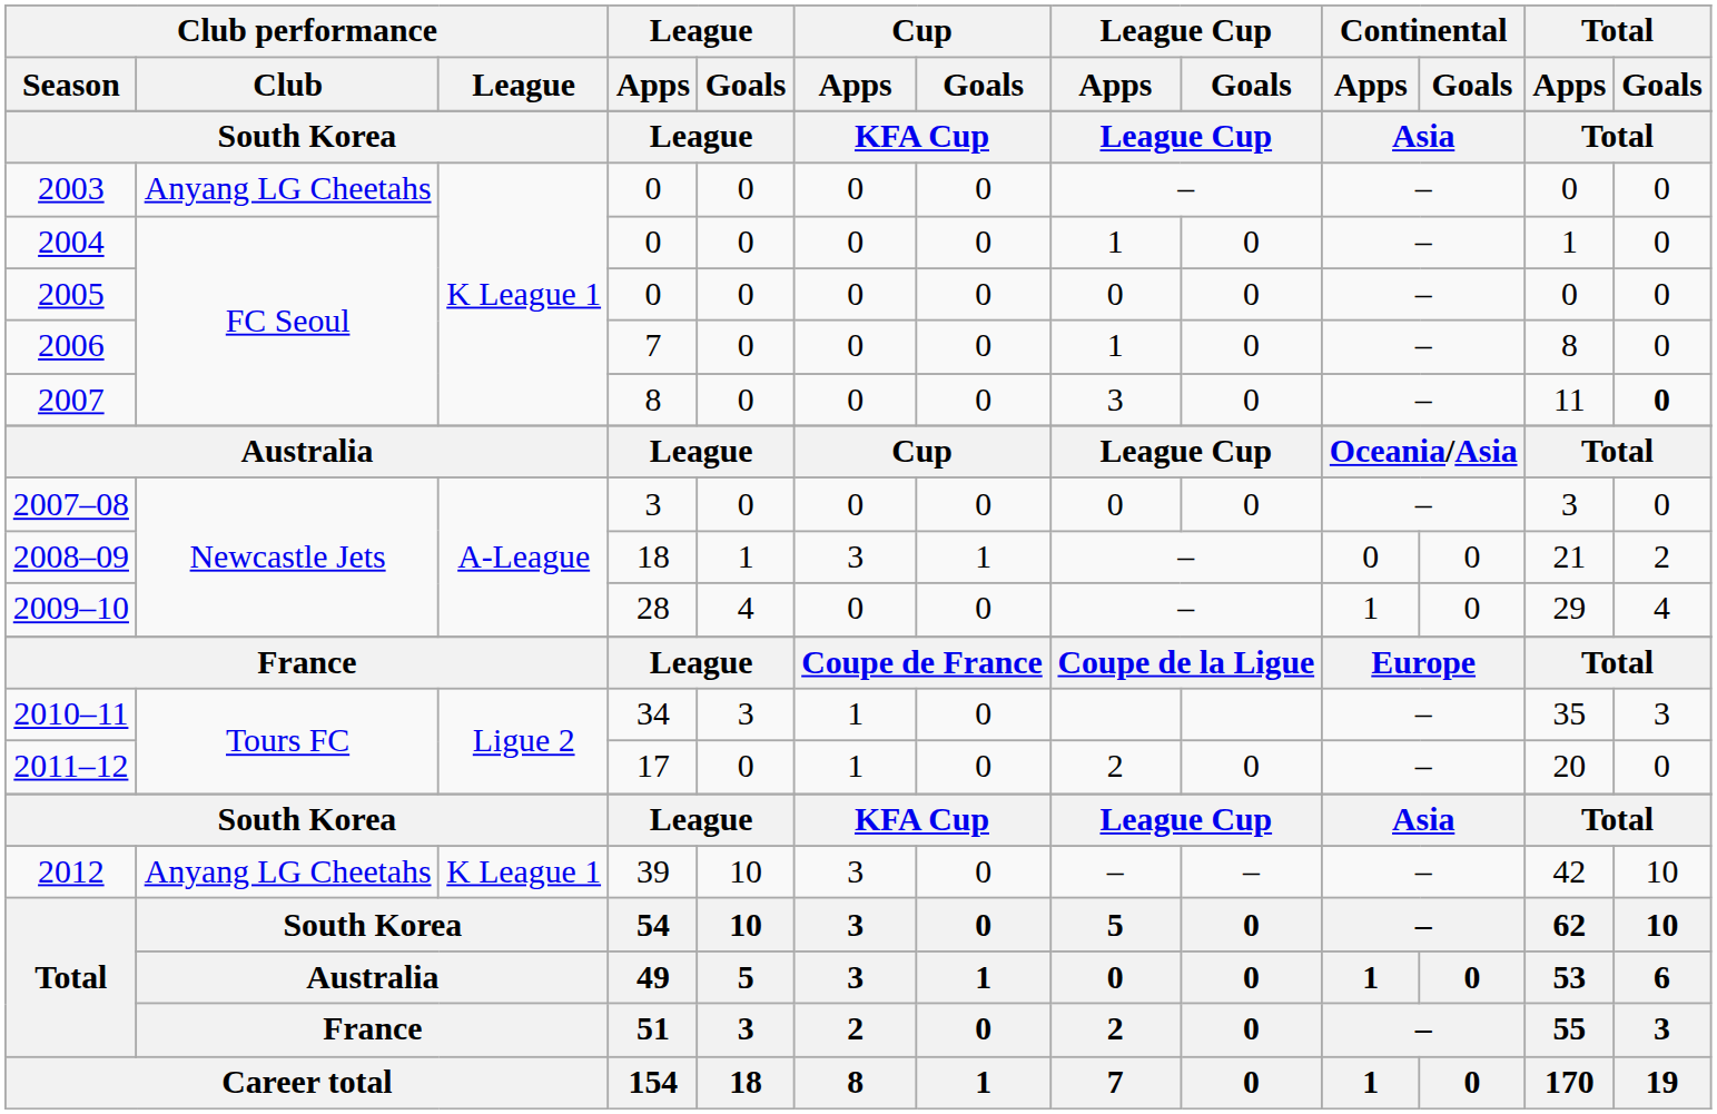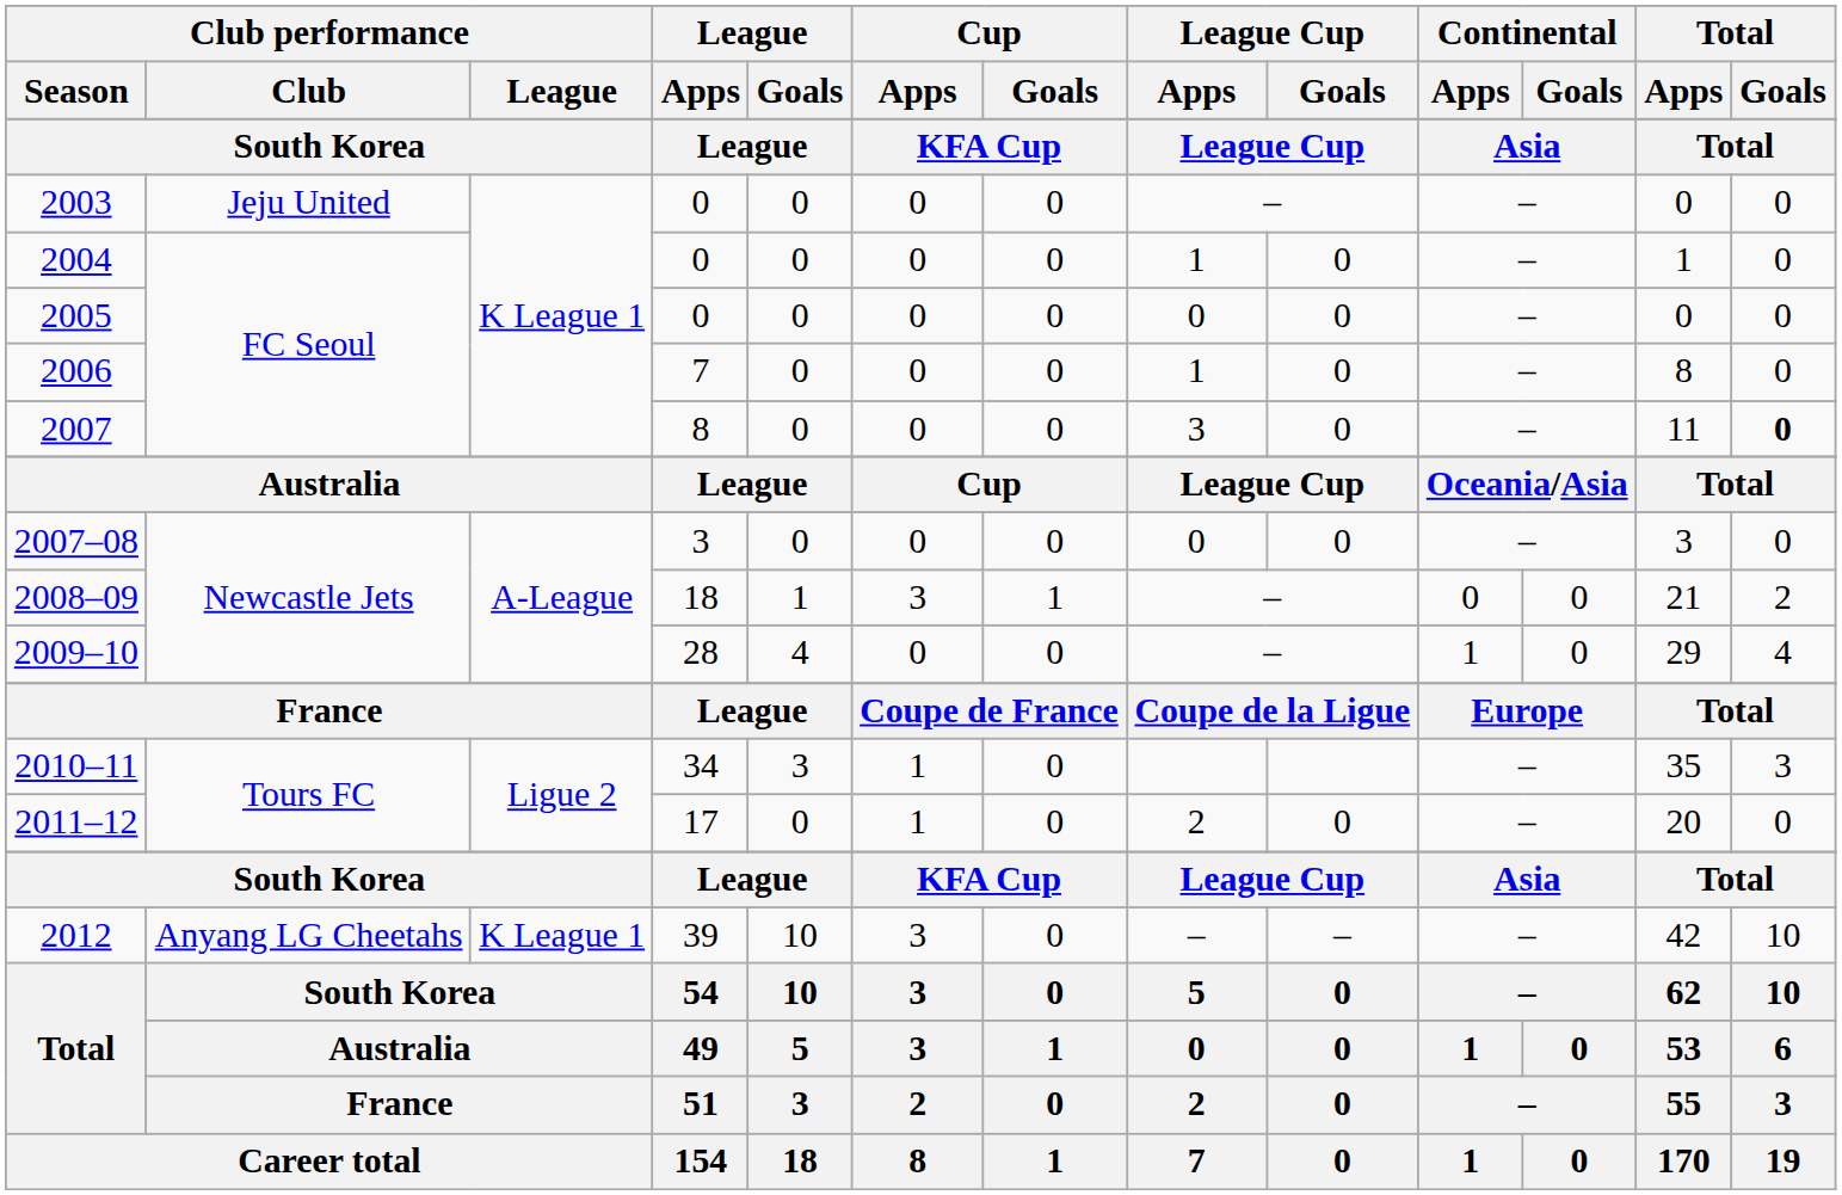2003 | Club performance / Club: Anyang LG Cheetahs -> Jeju United
